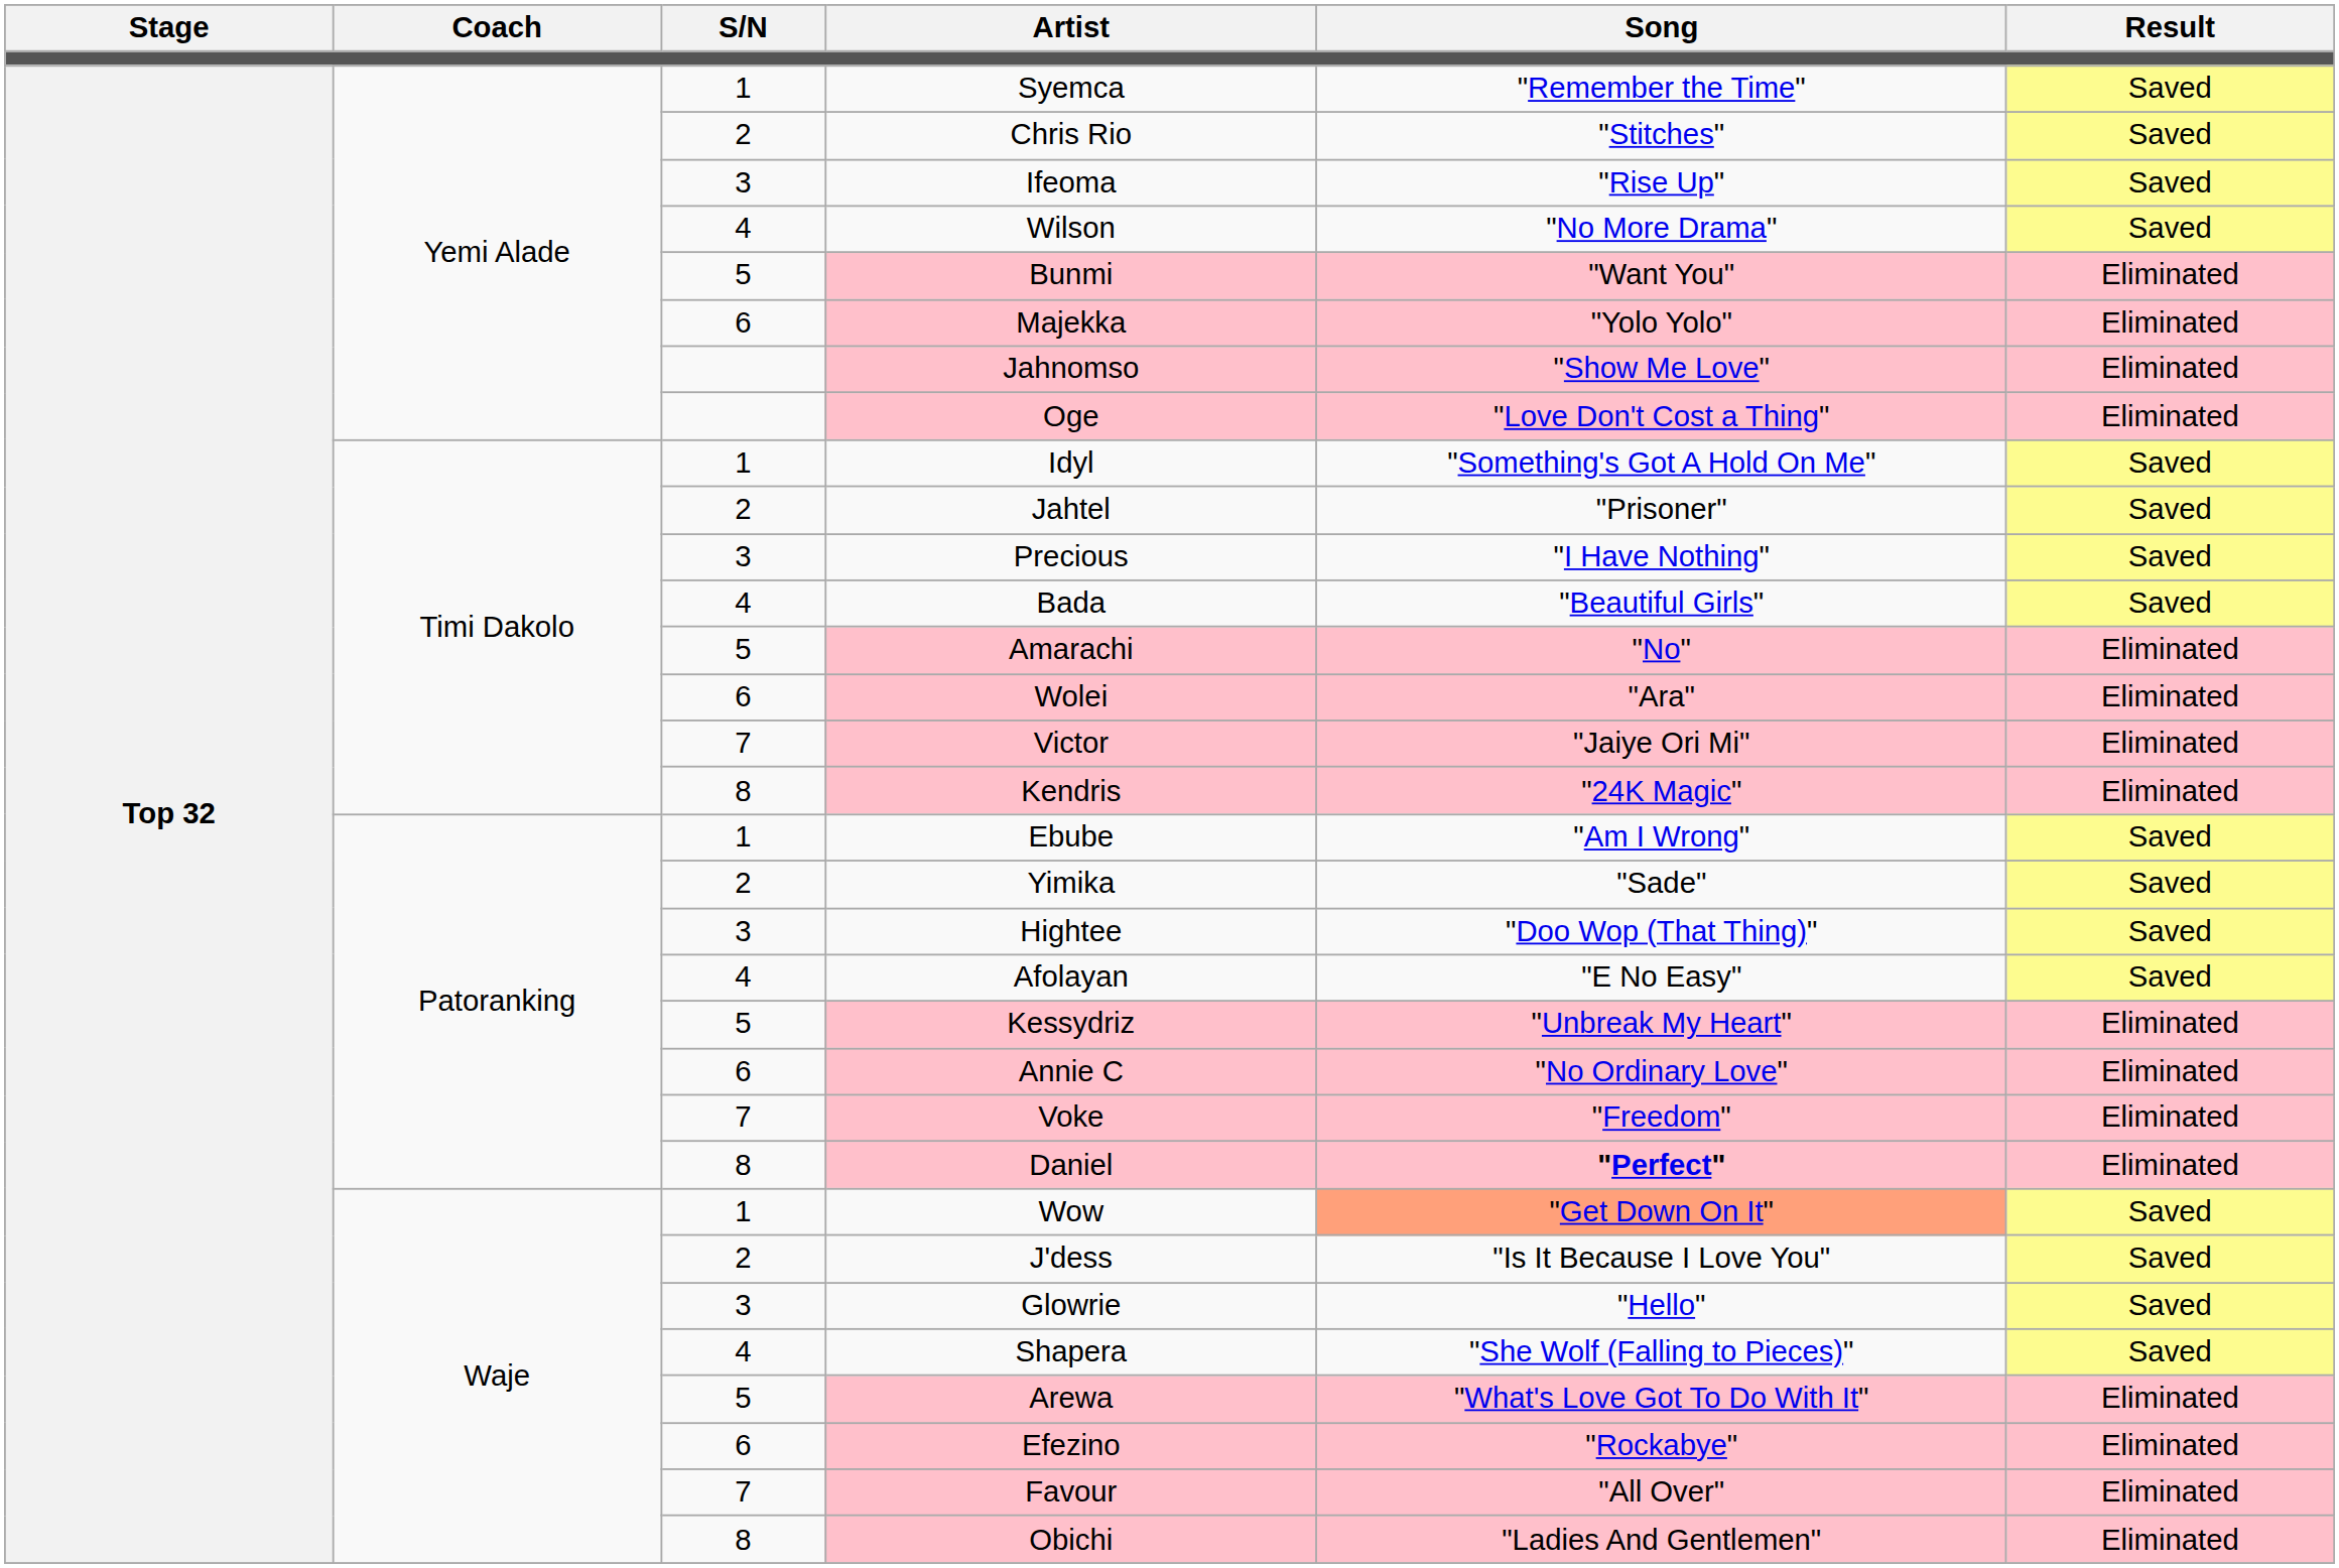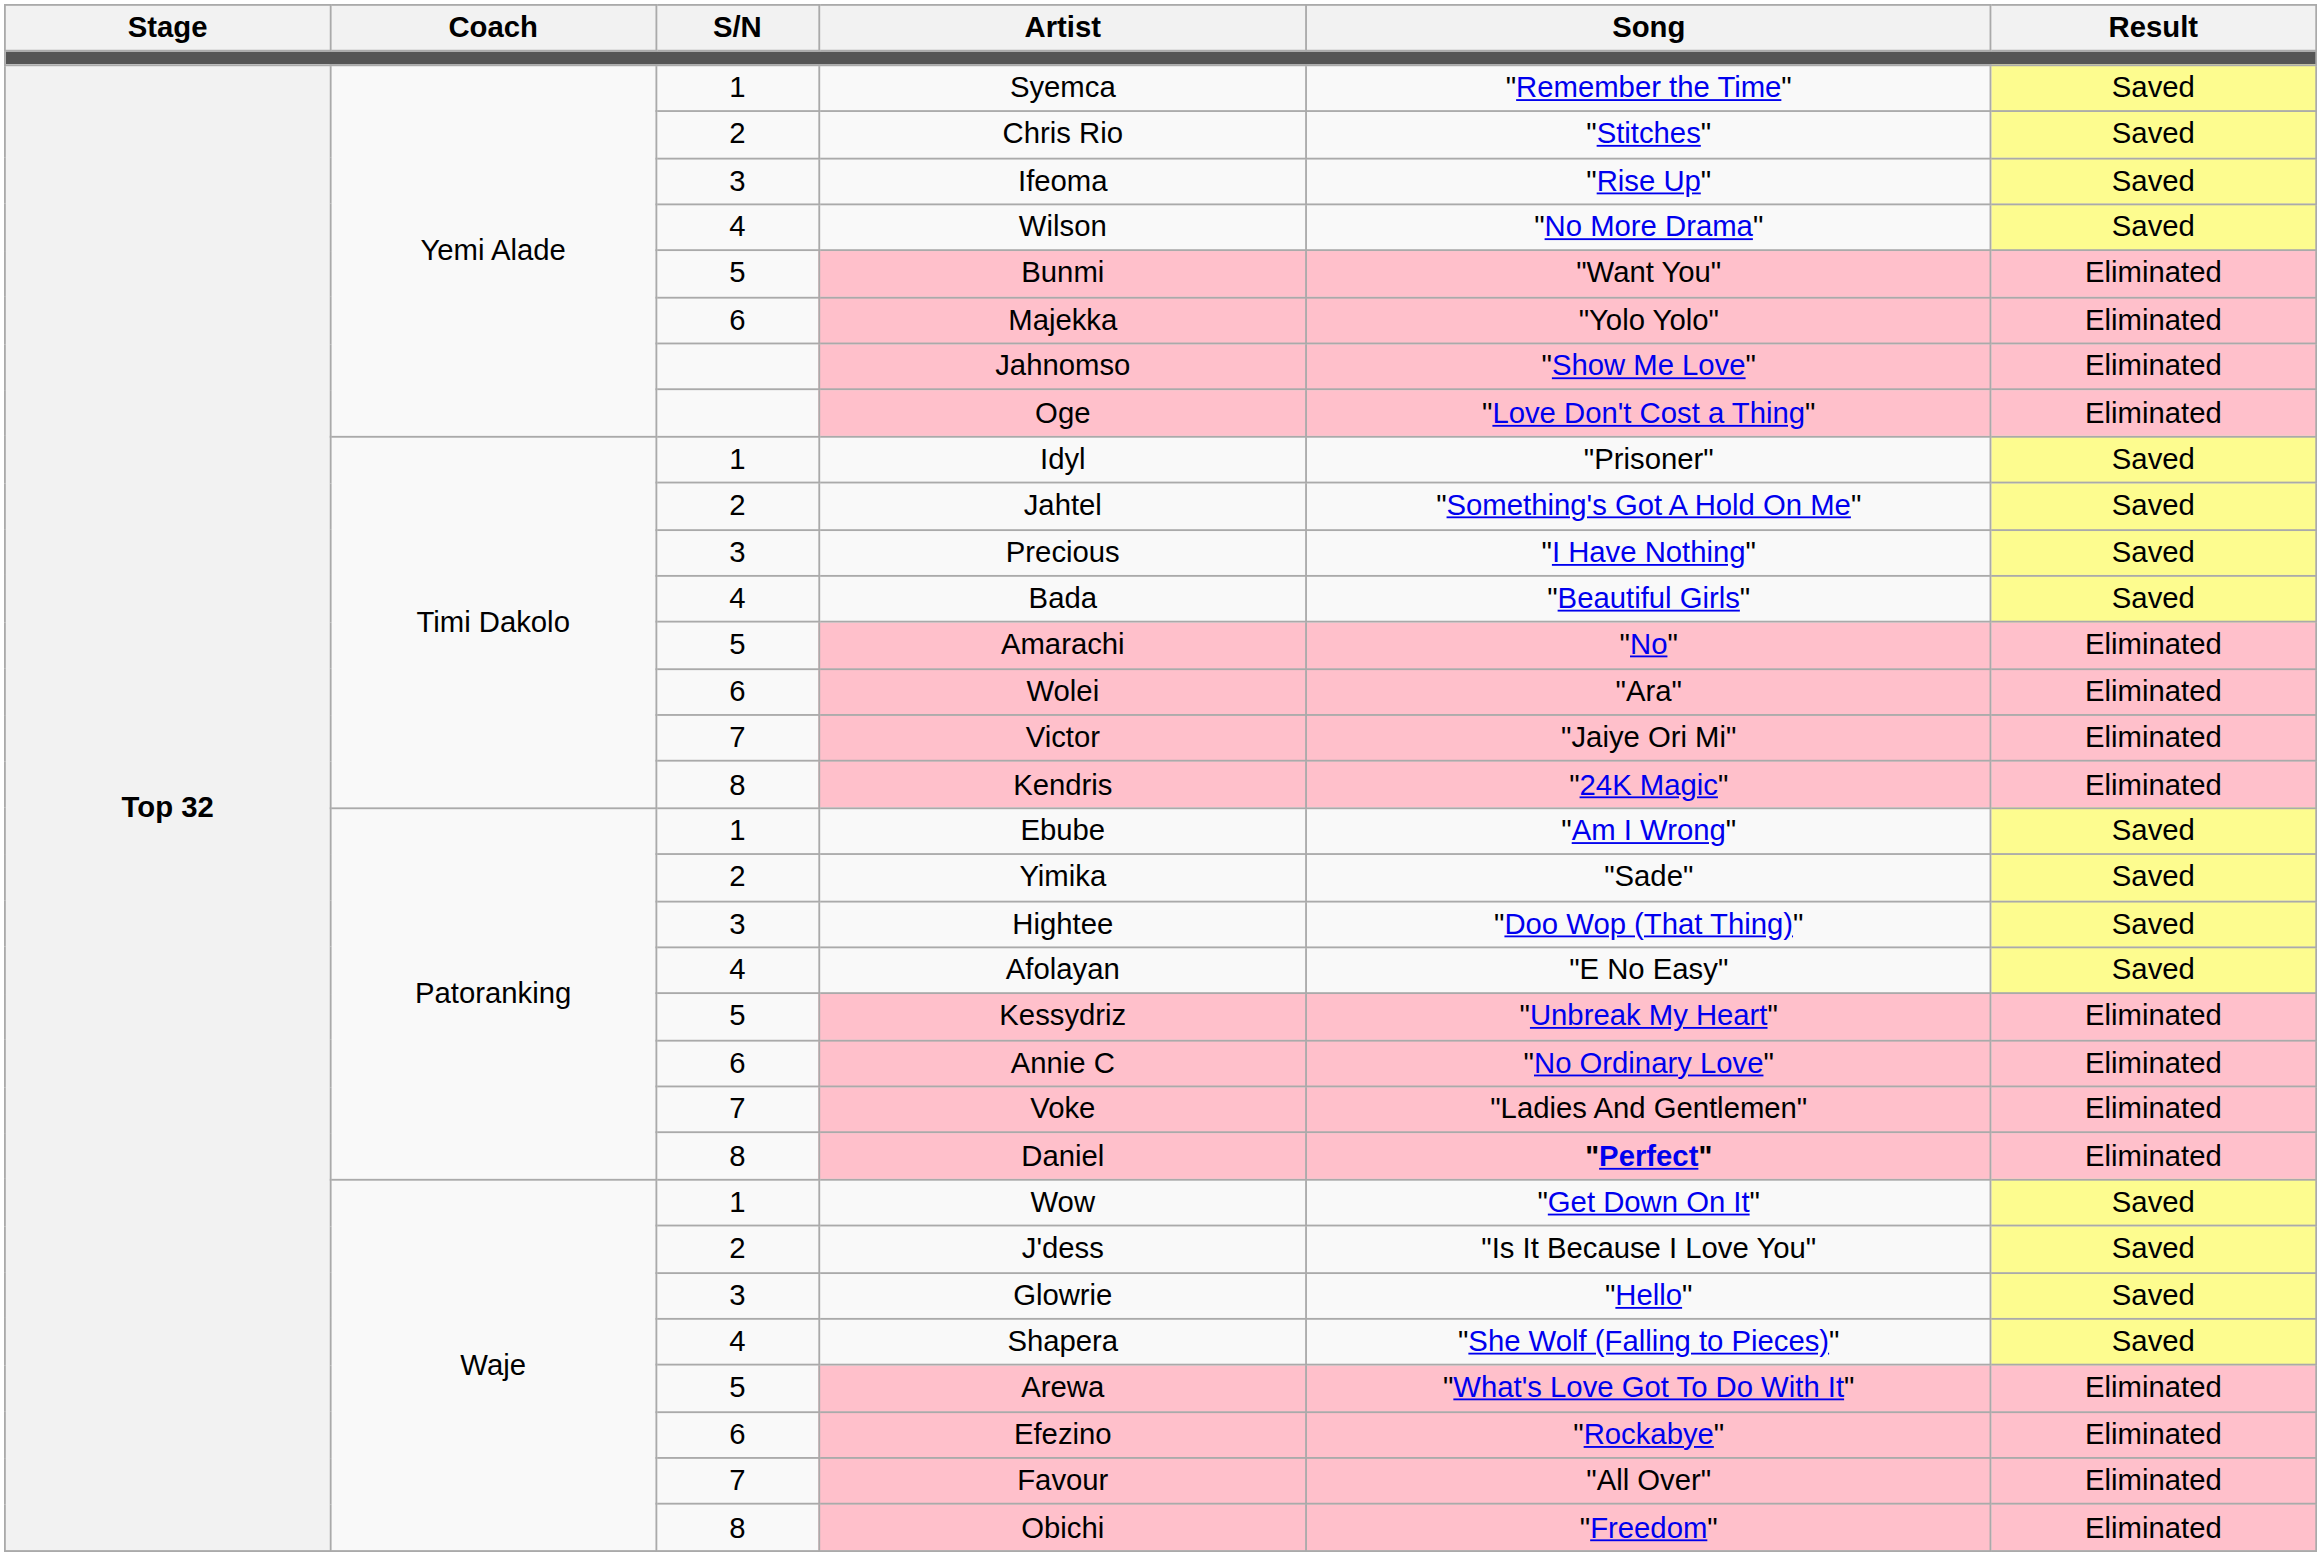Idyl | Song: "Something's Got A Hold On Me" -> "Prisoner"
Jahtel | Song: "Prisoner" -> "Something's Got A Hold On Me"
Voke | Song: "Freedom" -> "Ladies And Gentlemen"
Wow | Song: lightsalmon background -> no background
Obichi | Song: "Ladies And Gentlemen" -> "Freedom"
